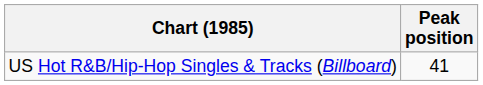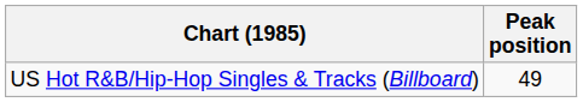US Hot R&B/Hip-Hop Singles & Tracks (Billboard) | Peak position: 41 -> 49
